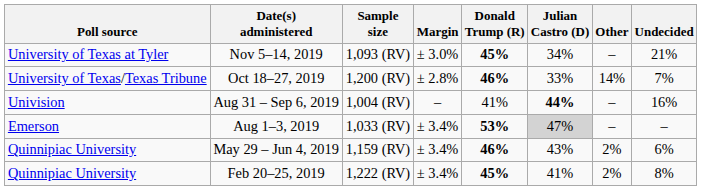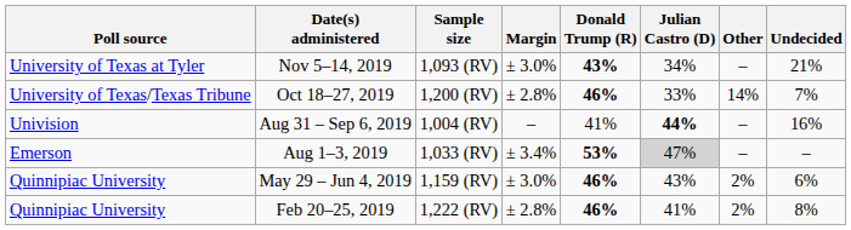Nov 5–14, 2019 | Donald Trump (R): 45% -> 43%
May 29 – Jun 4, 2019 | Margin: ± 3.4% -> ± 3.0%
Feb 20–25, 2019 | Margin: ± 3.4% -> ± 2.8%
Feb 20–25, 2019 | Donald Trump (R): 45% -> 46%
